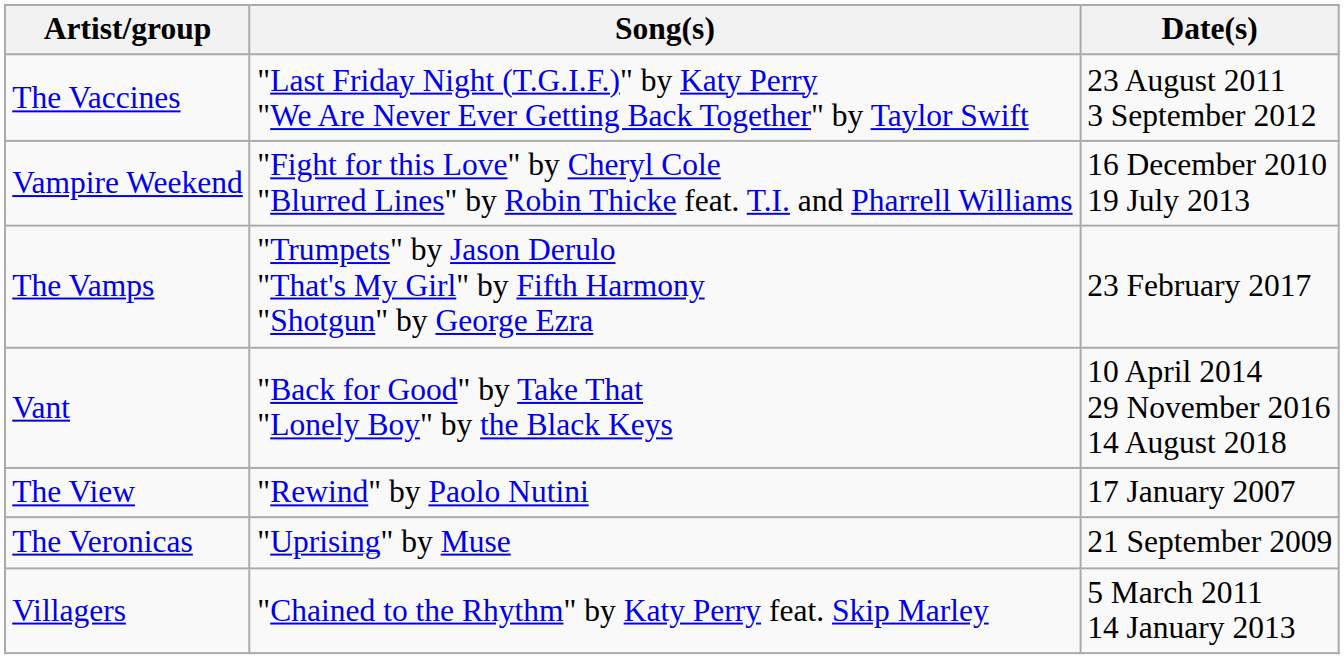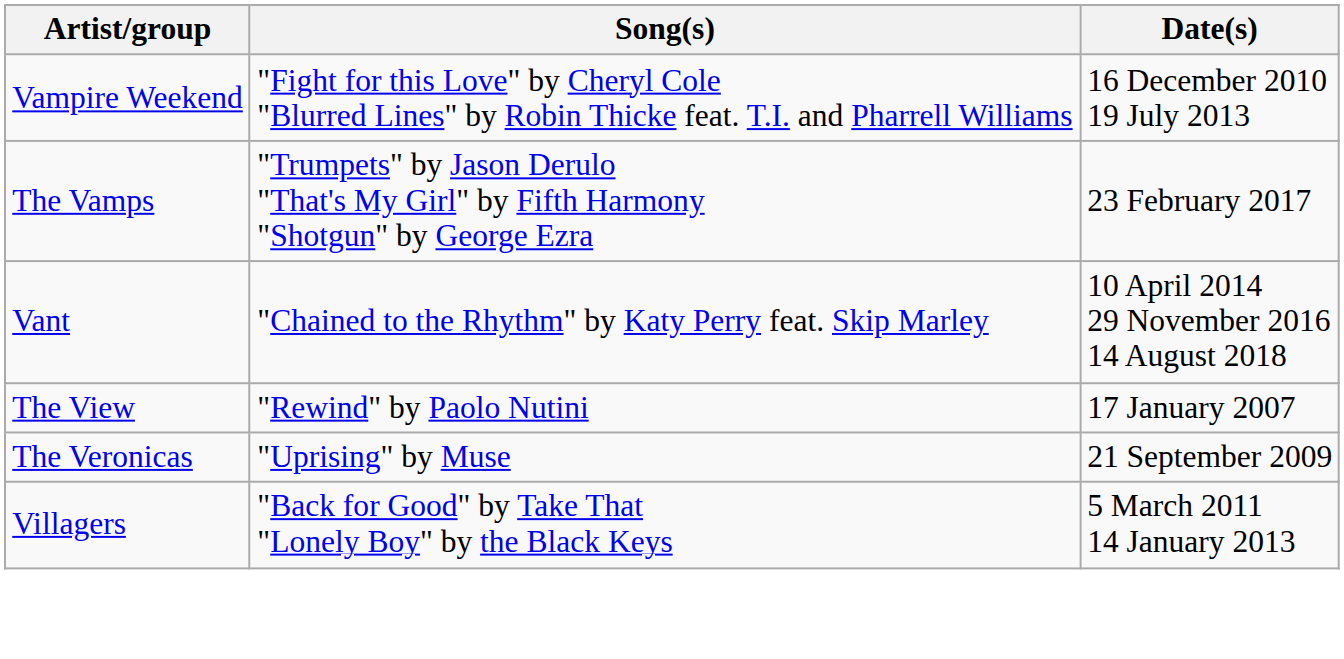- row: The Vaccines | "Last Friday Night (T.G.I.F.)" by Katy Perry "We Are Never Ever Getting Back Together" by Taylor Swift | 23 August 2011 3 September 2012
Vant | Song(s): "Back for Good" by Take That "Lonely Boy" by the Black Keys -> "Chained to the Rhythm" by Katy Perry feat. Skip Marley
Villagers | Song(s): "Chained to the Rhythm" by Katy Perry feat. Skip Marley -> "Back for Good" by Take That "Lonely Boy" by the Black Keys
